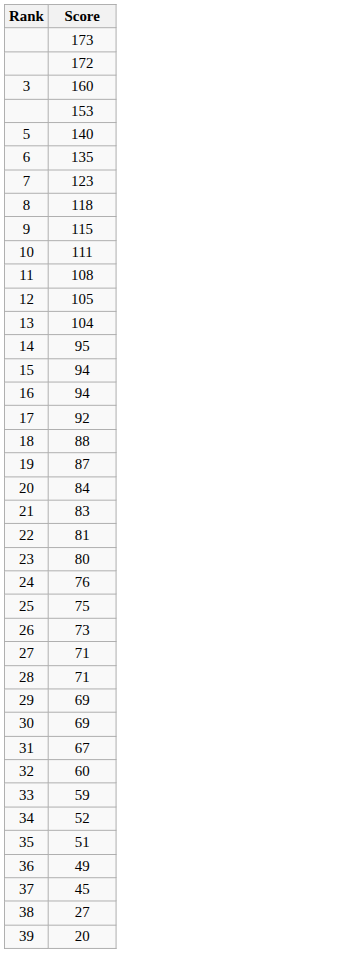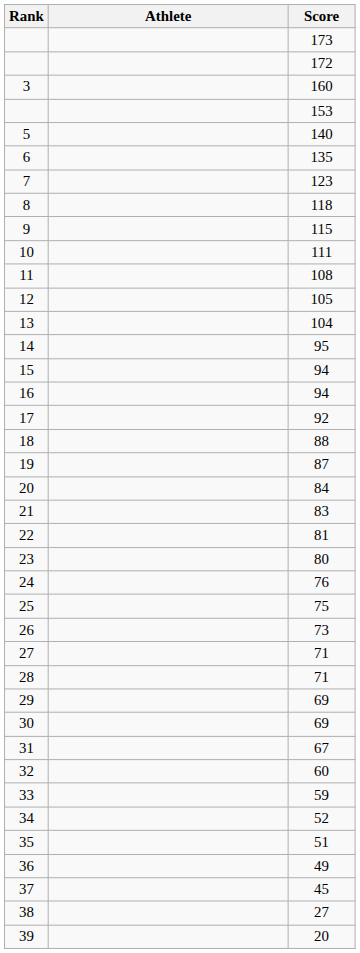+ column: Athlete
